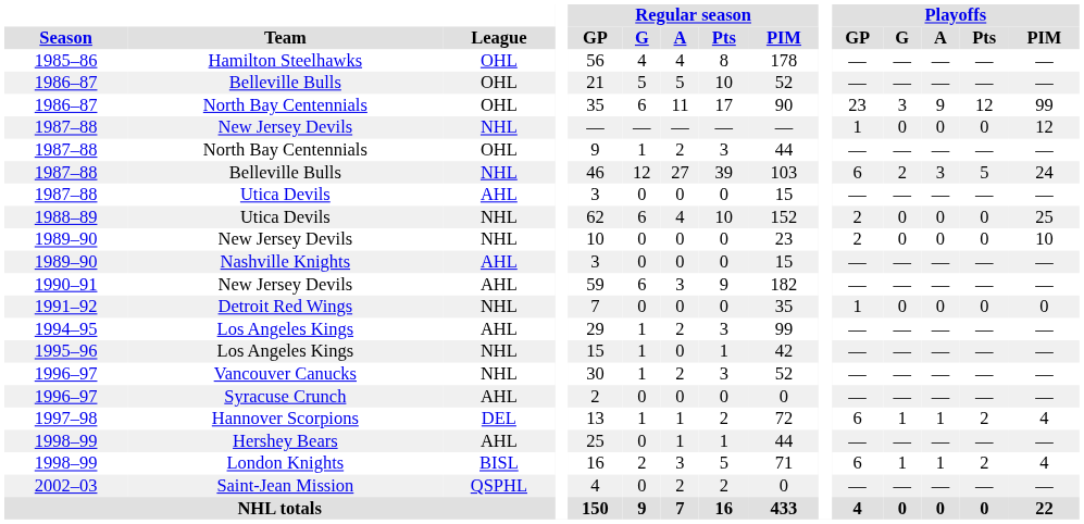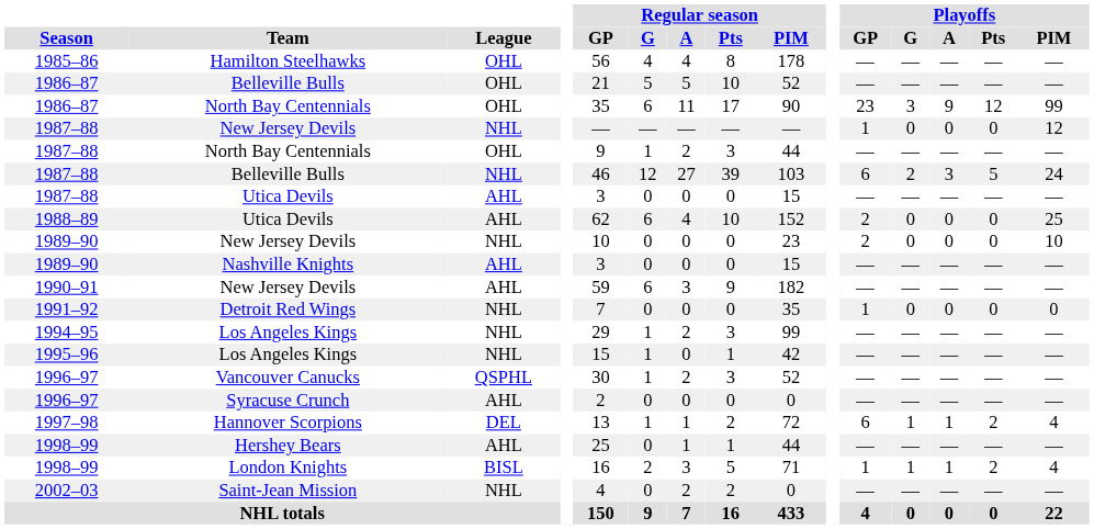1988–89 / Utica Devils | League: NHL -> AHL
1994–95 / Los Angeles Kings | League: AHL -> NHL
Vancouver Canucks | League: NHL -> QSPHL
London Knights | Playoffs / GP: 6 -> 1
Saint-Jean Mission | League: QSPHL -> NHL
